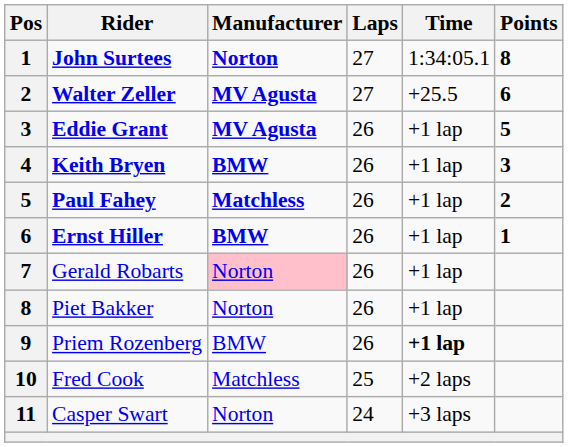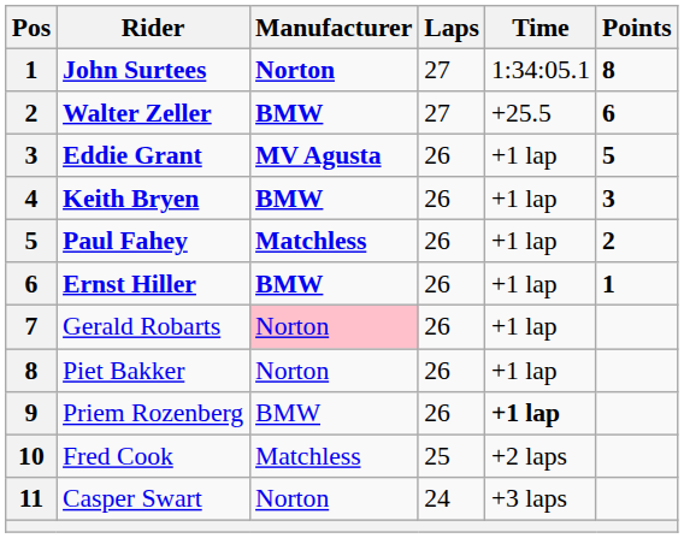Walter Zeller | Manufacturer: MV Agusta -> BMW
